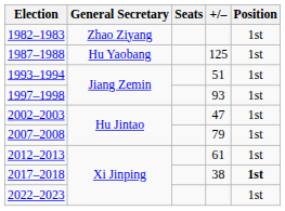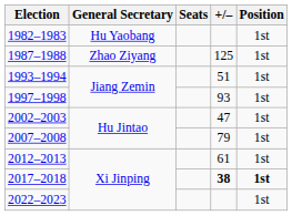1982–1983 | General Secretary: Zhao Ziyang -> Hu Yaobang
1987–1988 | General Secretary: Hu Yaobang -> Zhao Ziyang
2017–2018 | +/–: normal -> bold
